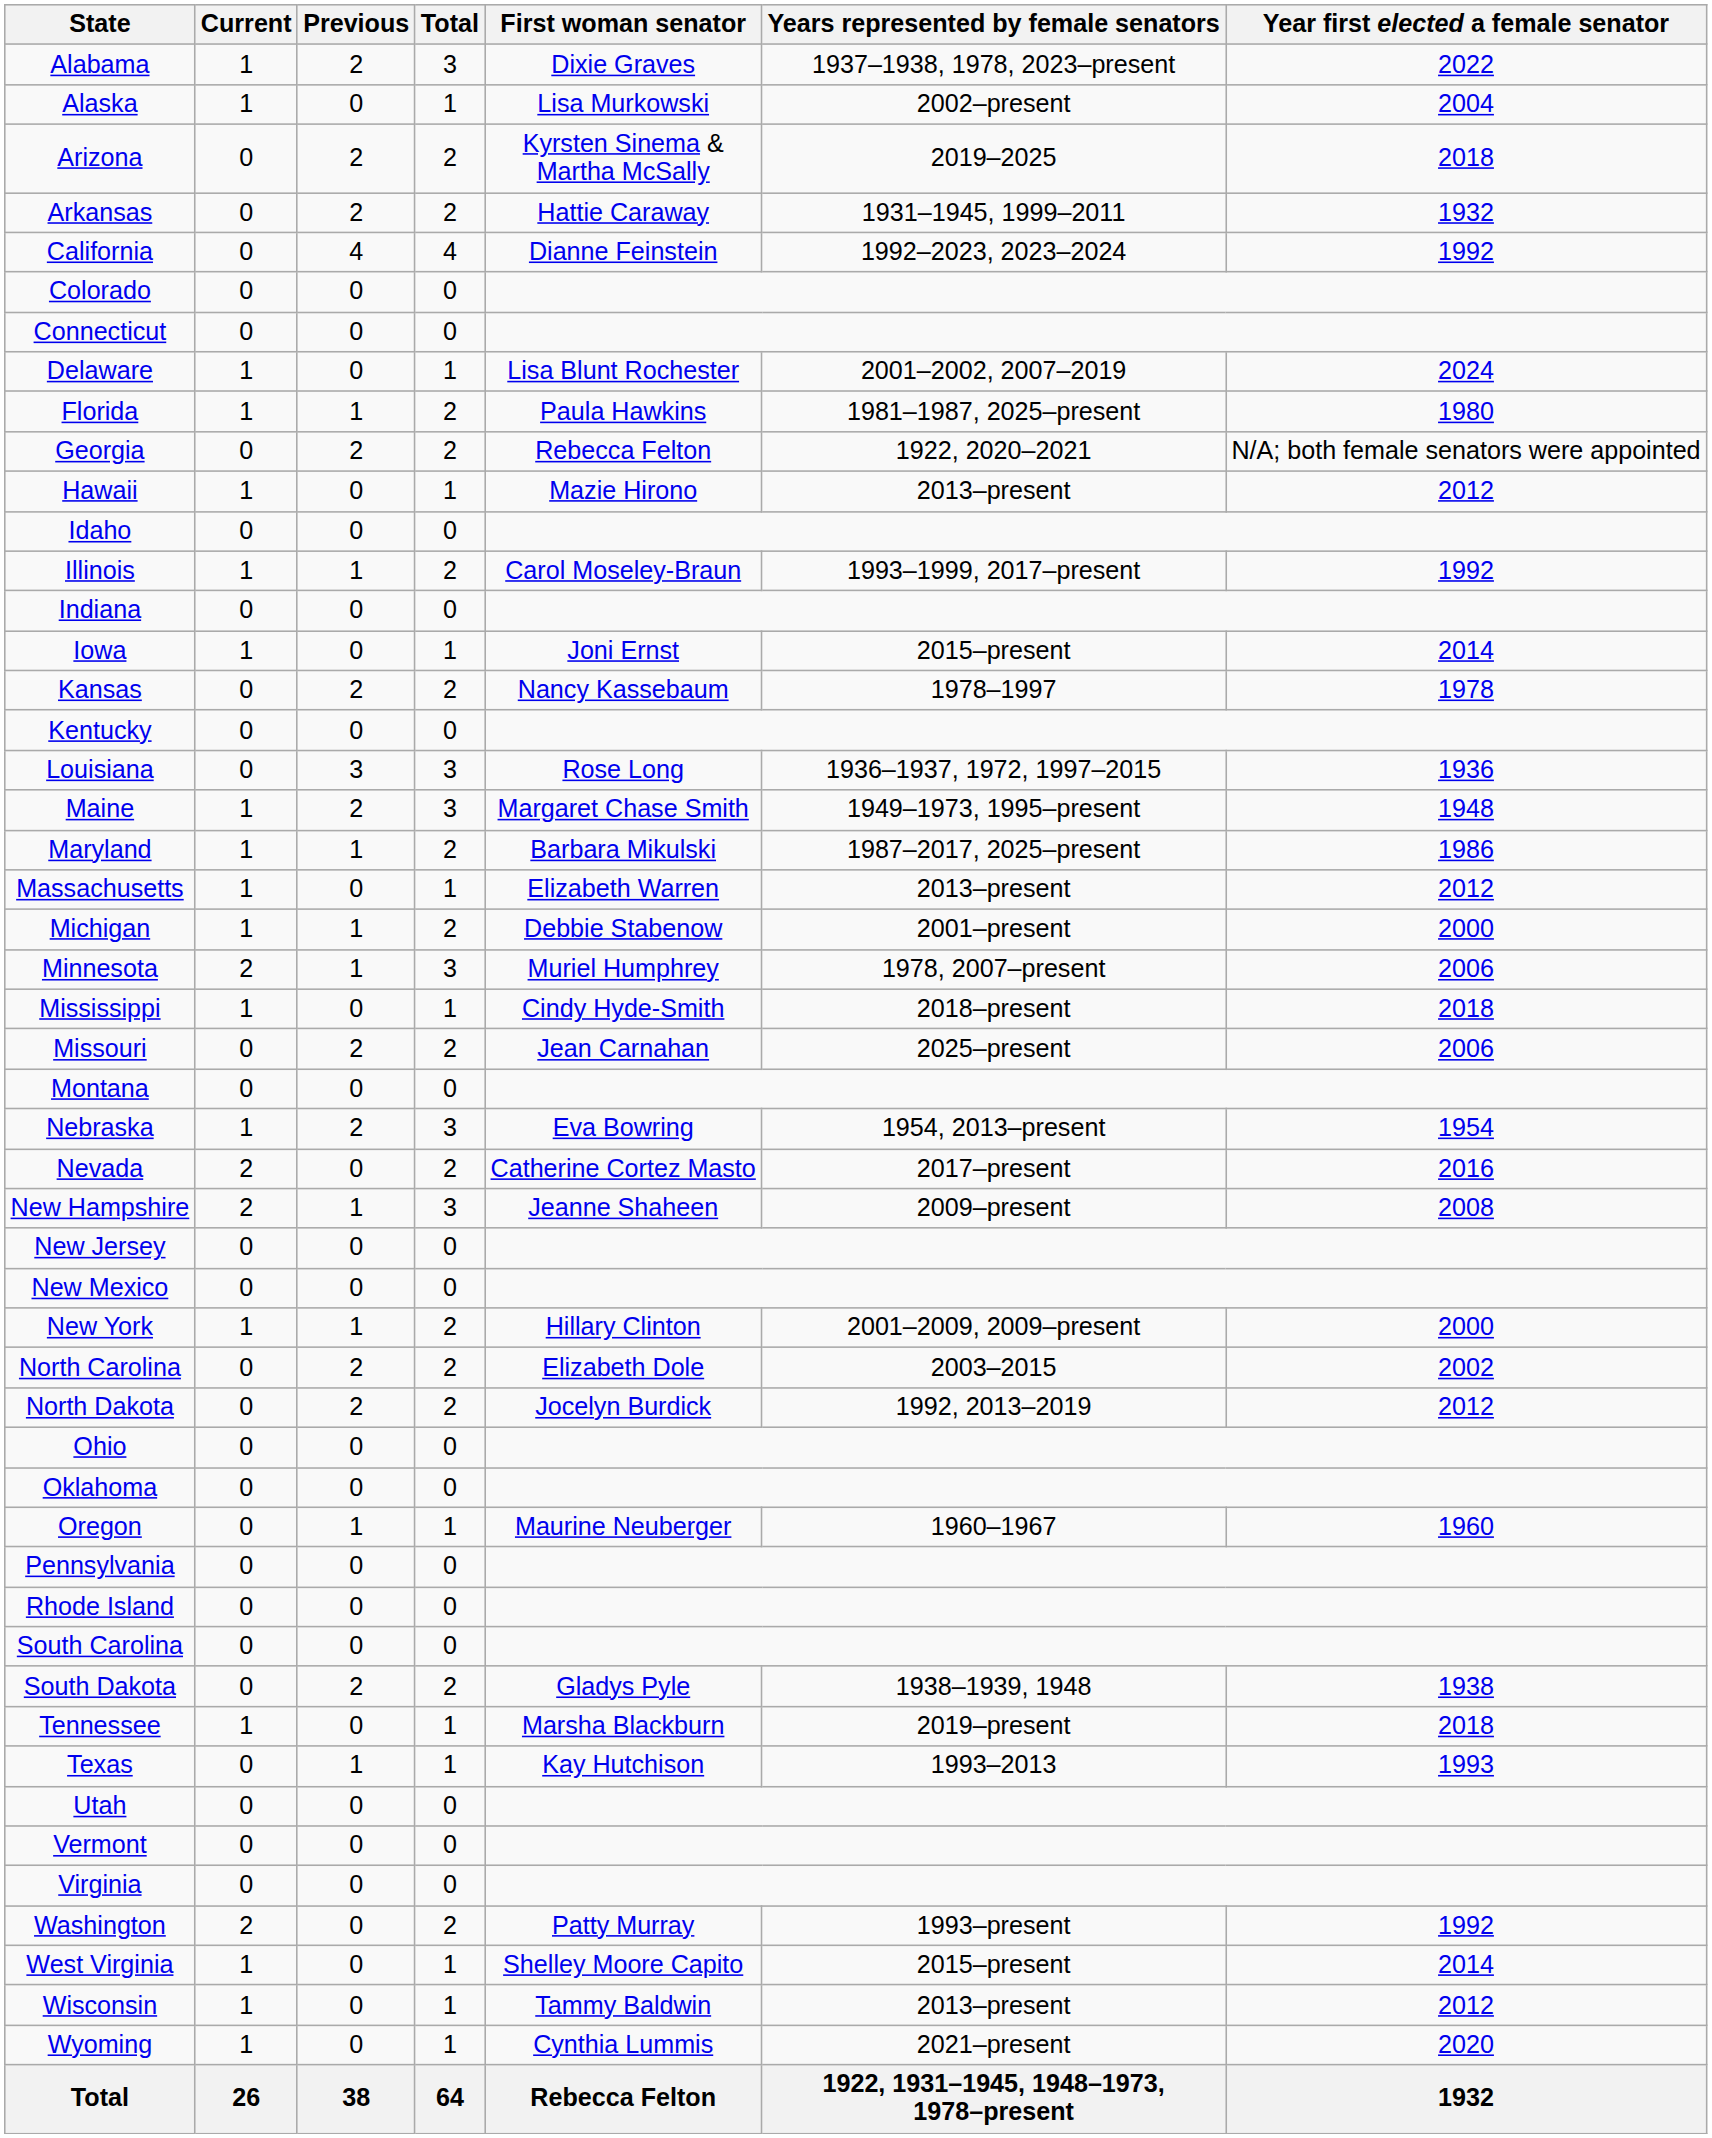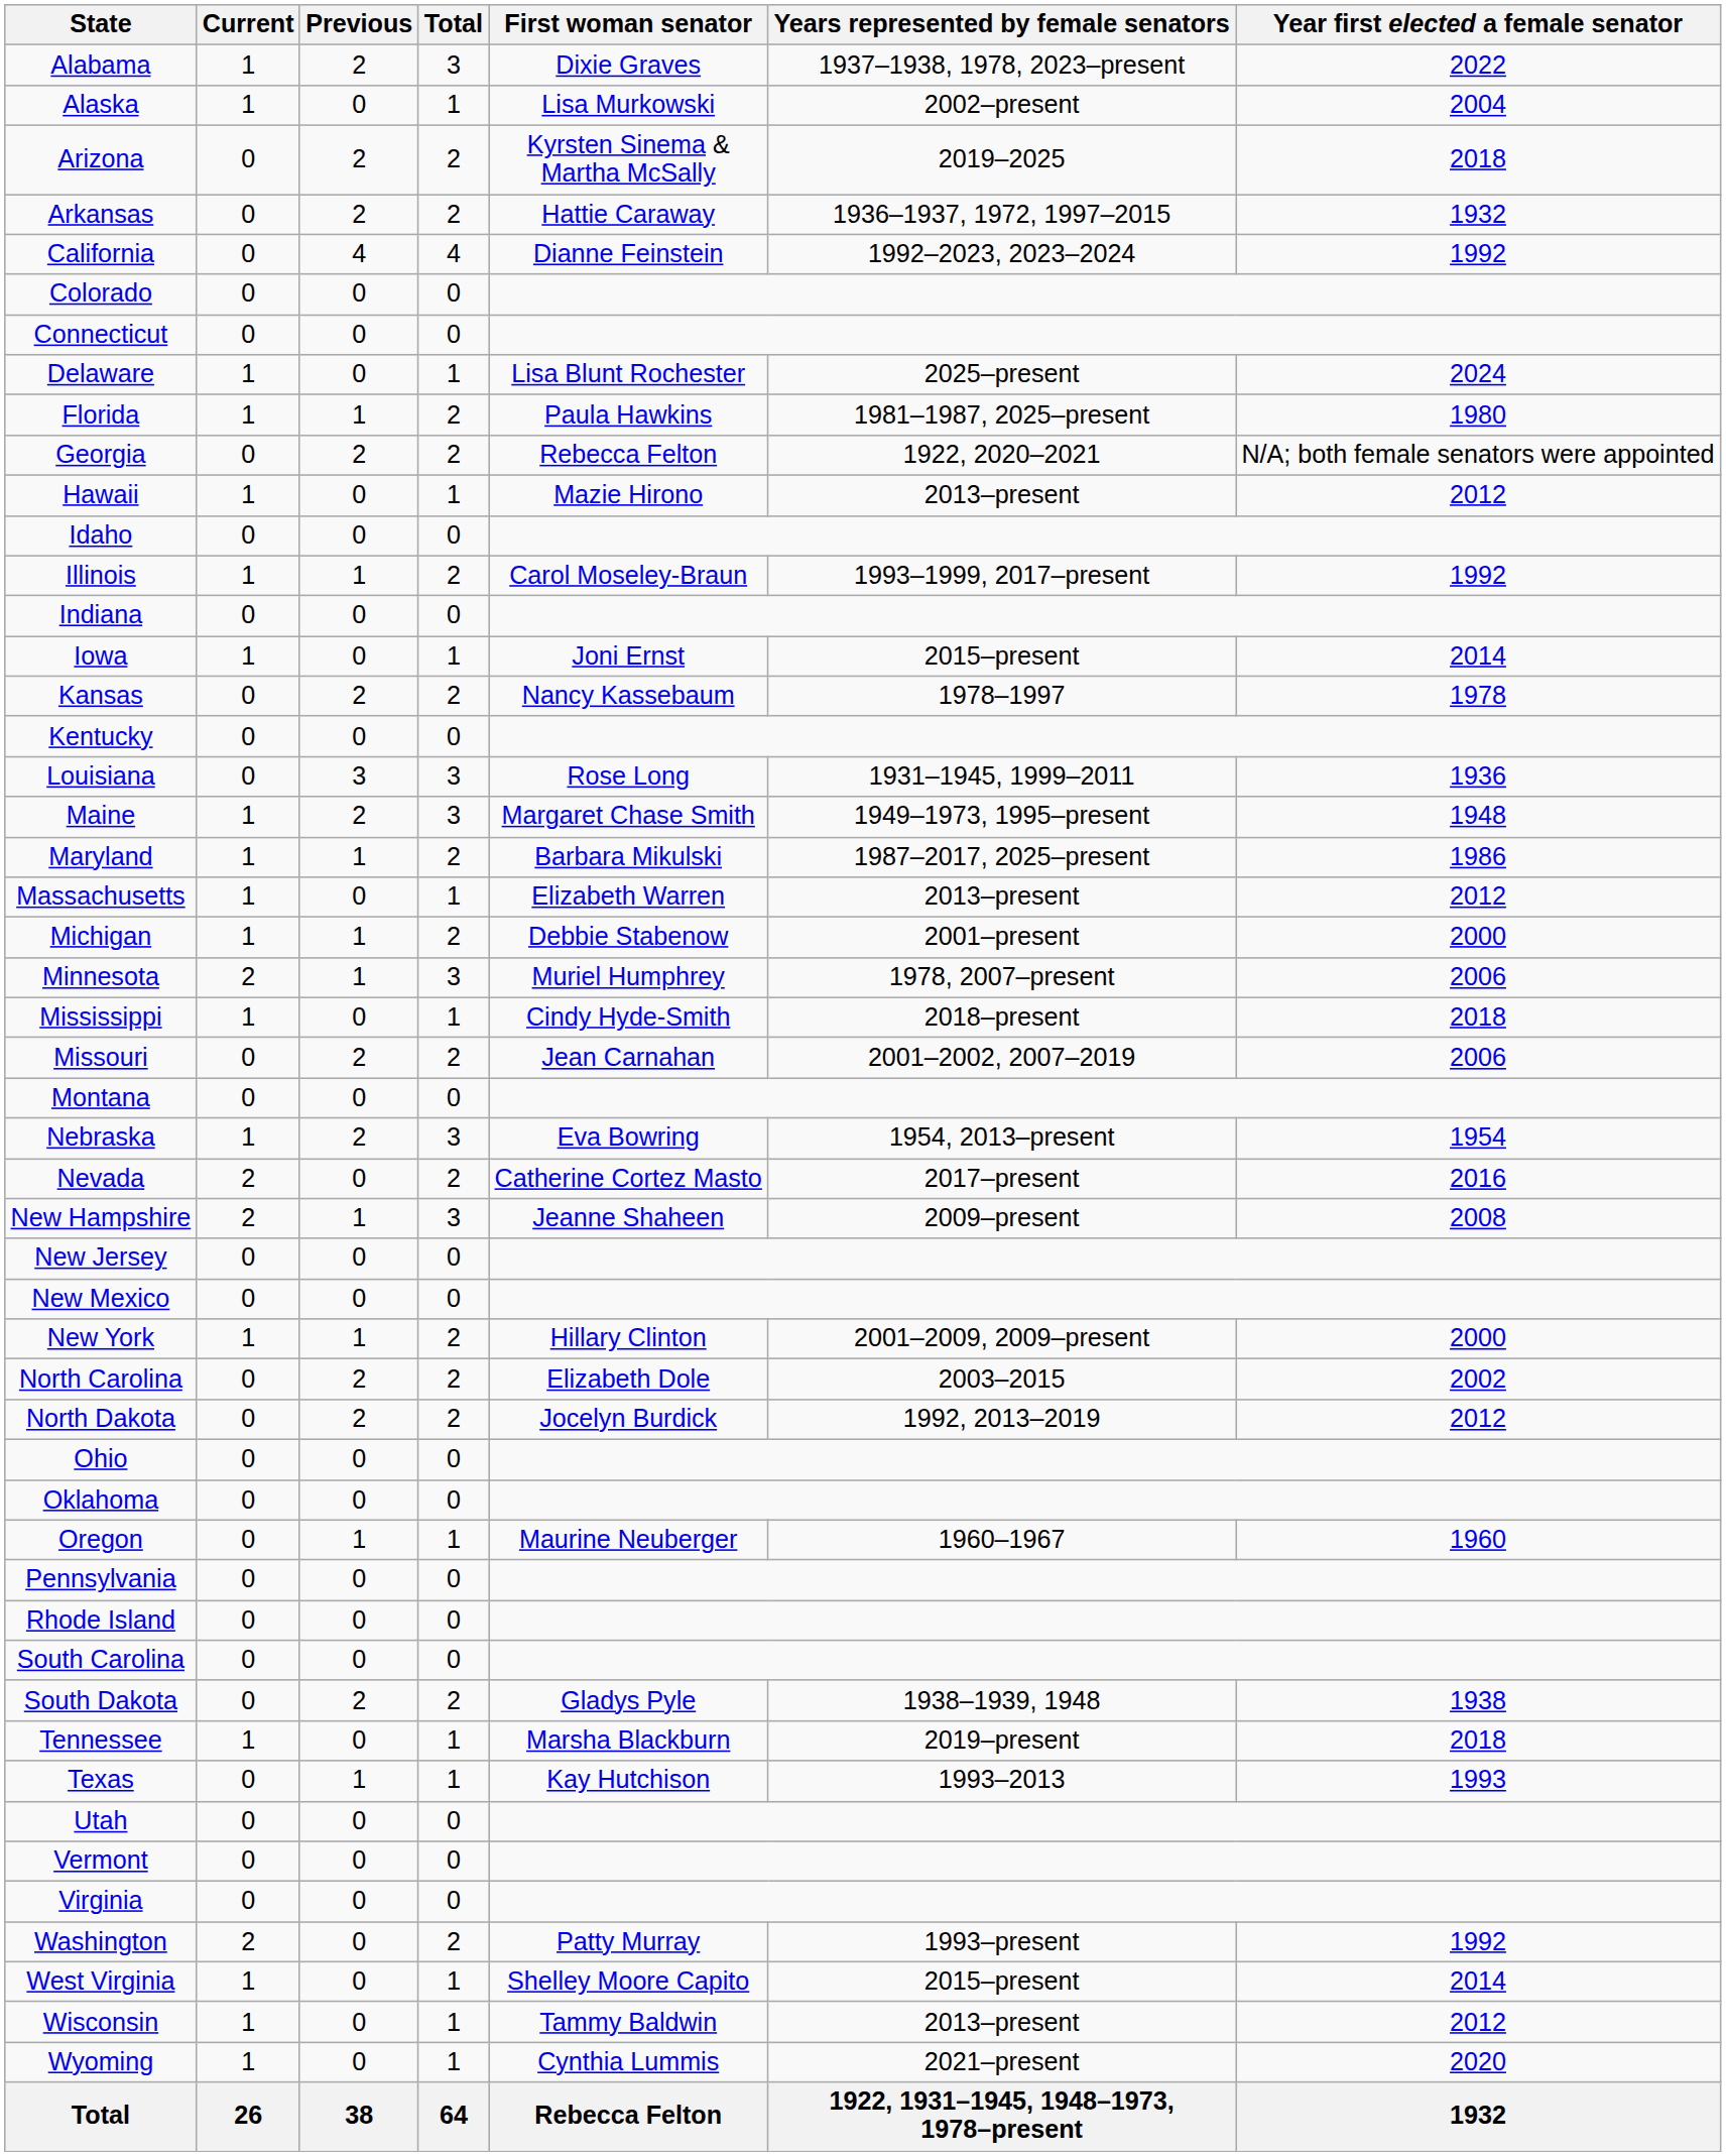Arkansas | Years represented by female senators: 1931–1945, 1999–2011 -> 1936–1937, 1972, 1997–2015
Delaware | Years represented by female senators: 2001–2002, 2007–2019 -> 2025–present
Louisiana | Years represented by female senators: 1936–1937, 1972, 1997–2015 -> 1931–1945, 1999–2011
Missouri | Years represented by female senators: 2025–present -> 2001–2002, 2007–2019
